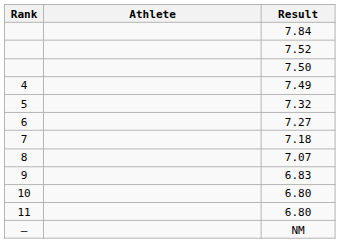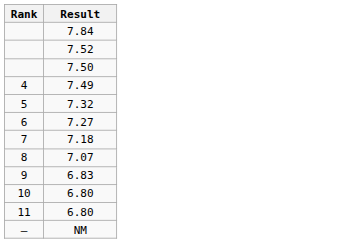- column: Athlete
